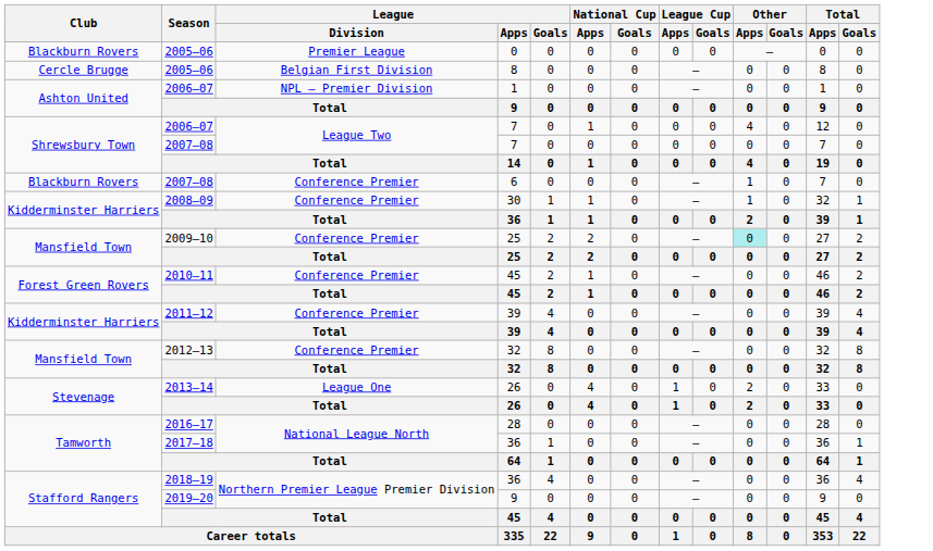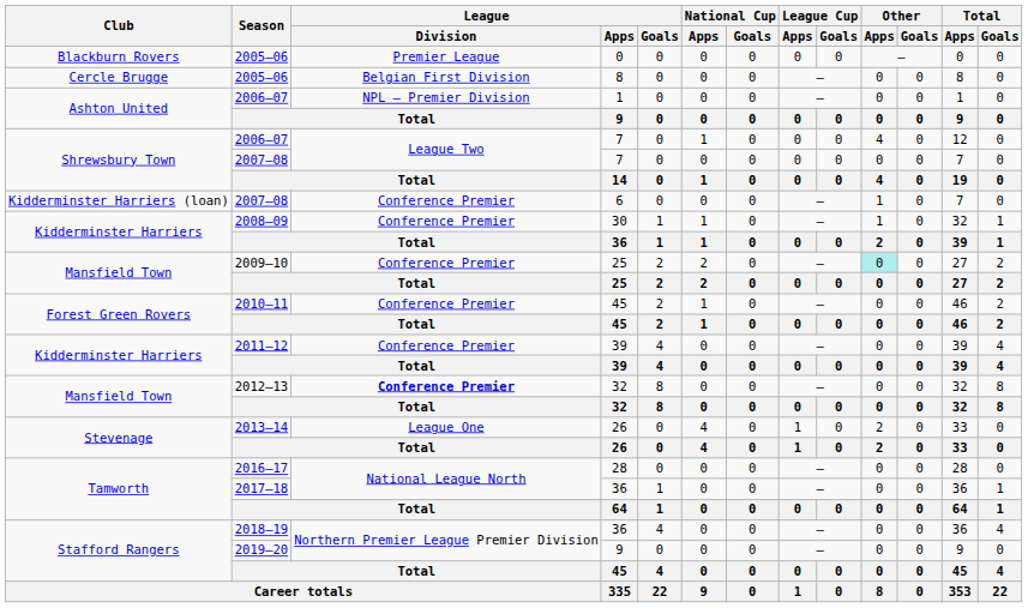6 | Club: Blackburn Rovers -> Kidderminster Harriers (loan)
2012–13 / 32 | League / Division: normal -> bold
